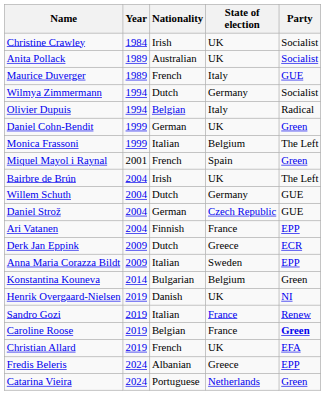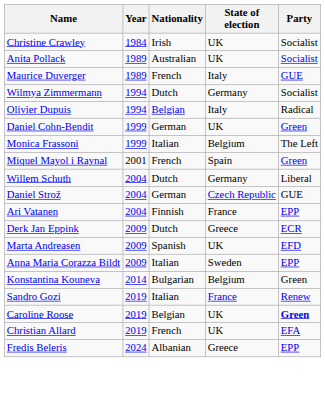- row: Bairbre de Brún | 2004 | Irish | UK | The Left
Willem Schuth | Party: GUE -> Liberal
+ row: Marta Andreasen | 2009 | Spanish | UK | EFD
- row: Henrik Overgaard-Nielsen | 2019 | Danish | UK | NI
Caroline Roose | State of election: France -> UK
- row: Catarina Vieira | 2024 | Portuguese | Netherlands | Green
